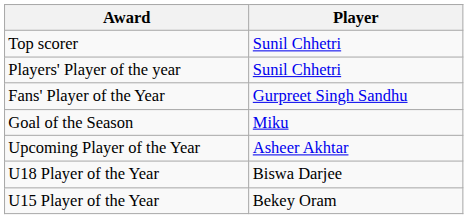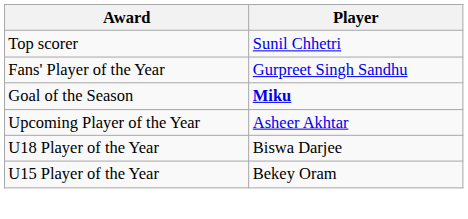- row: Players' Player of the year | Sunil Chhetri
Goal of the Season | Player: normal -> bold
